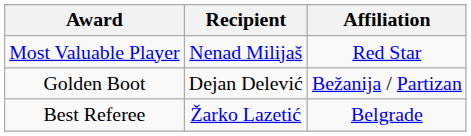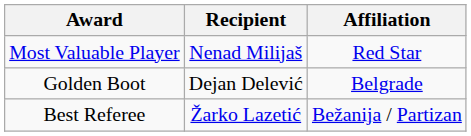Golden Boot | Affiliation: Bežanija / Partizan -> Belgrade
Best Referee | Affiliation: Belgrade -> Bežanija / Partizan
